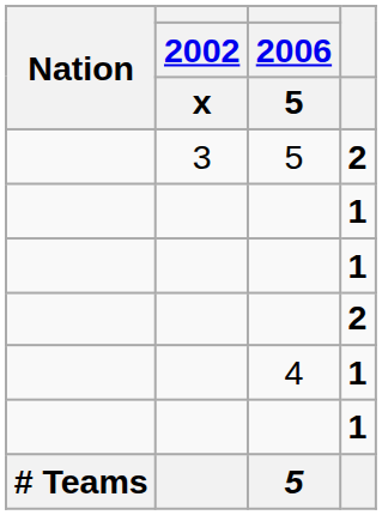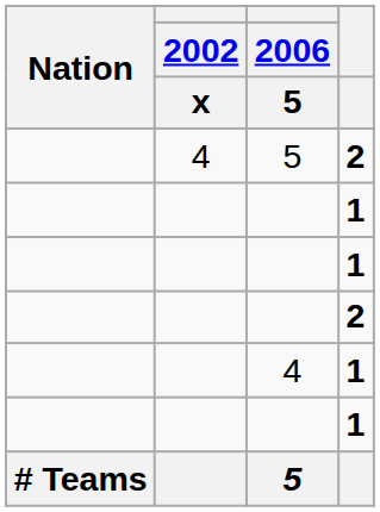5 / 2 | 2002 / x: 3 -> 4
